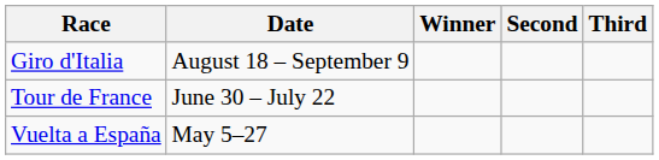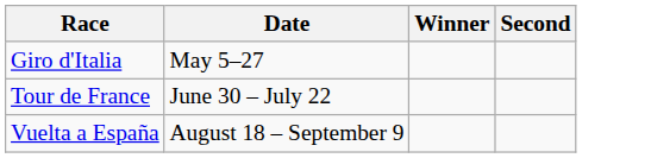- column: Third
Giro d'Italia | Date: August 18 – September 9 -> May 5–27
Vuelta a España | Date: May 5–27 -> August 18 – September 9
